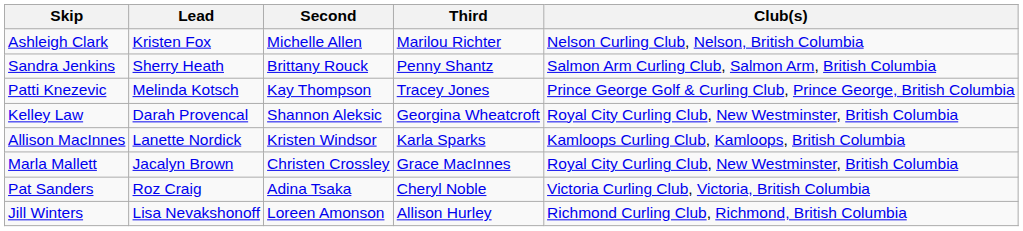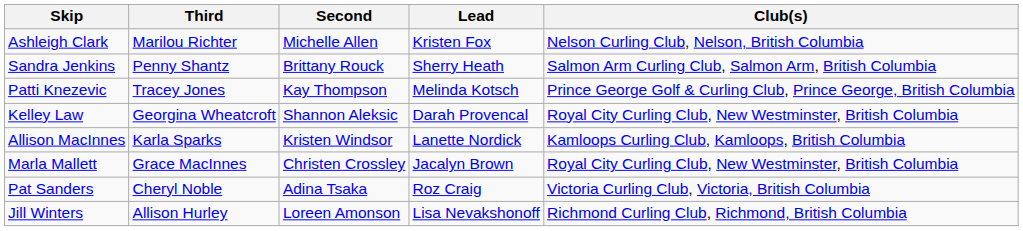columns swapped: Third <-> Lead
